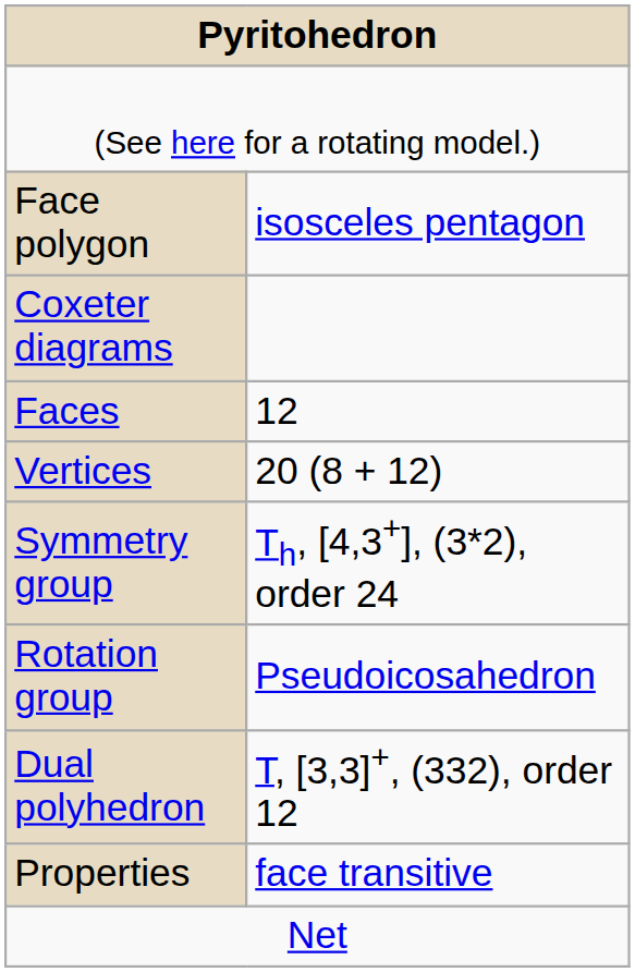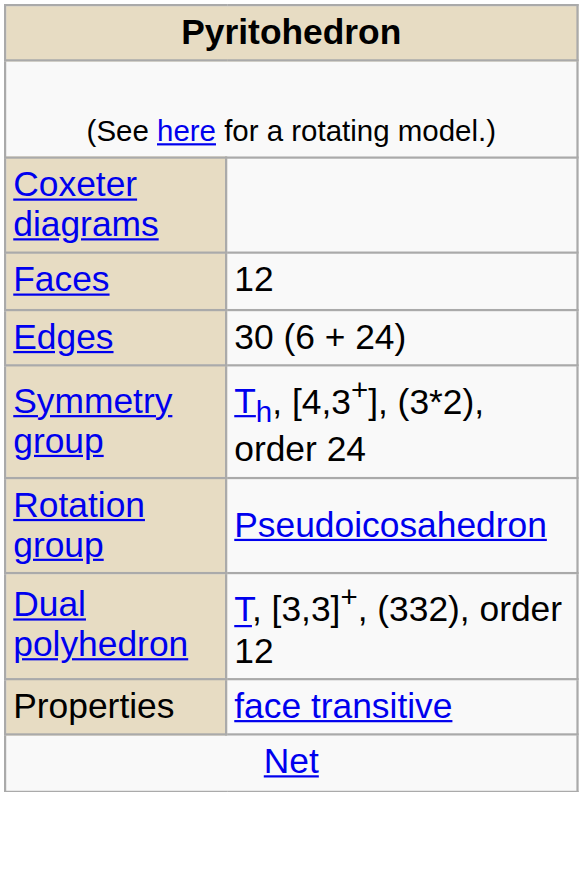- row: Face polygon | isosceles pentagon
+ row: Edges | 30 (6 + 24)
- row: Vertices | 20 (8 + 12)
